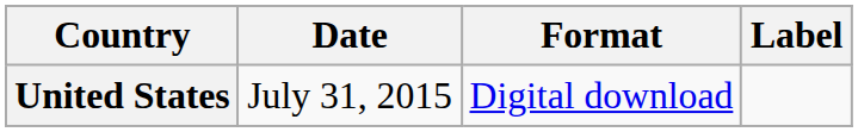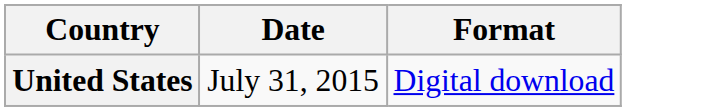- column: Label
